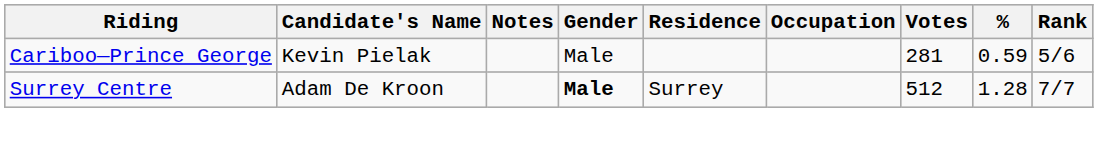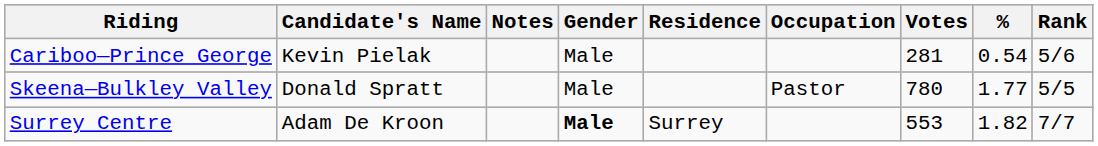Cariboo—Prince George | %: 0.59 -> 0.54
+ row: Skeena—Bulkley Valley | Donald Spratt | Male | Pastor | 780 | 1.77 | 5/5
Surrey Centre | Votes: 512 -> 553
Surrey Centre | %: 1.28 -> 1.82
